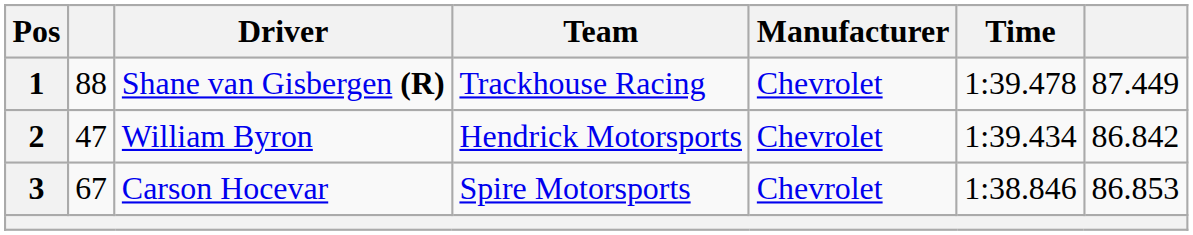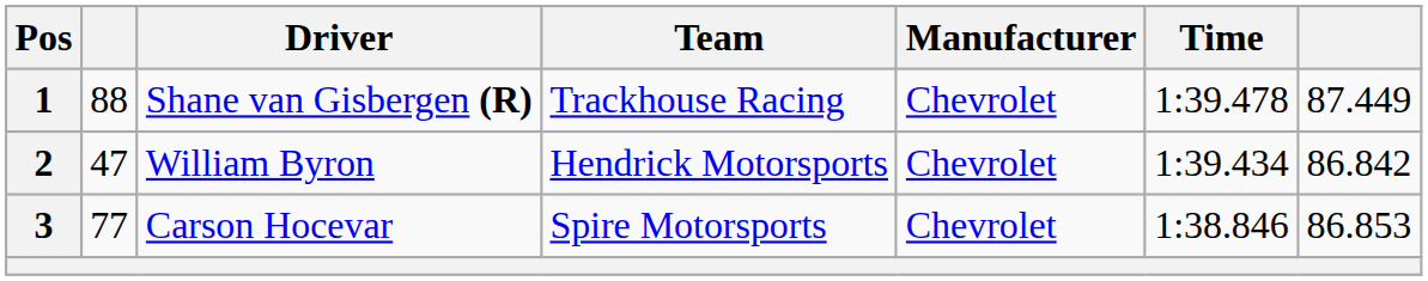3 | column 2: 67 -> 77
